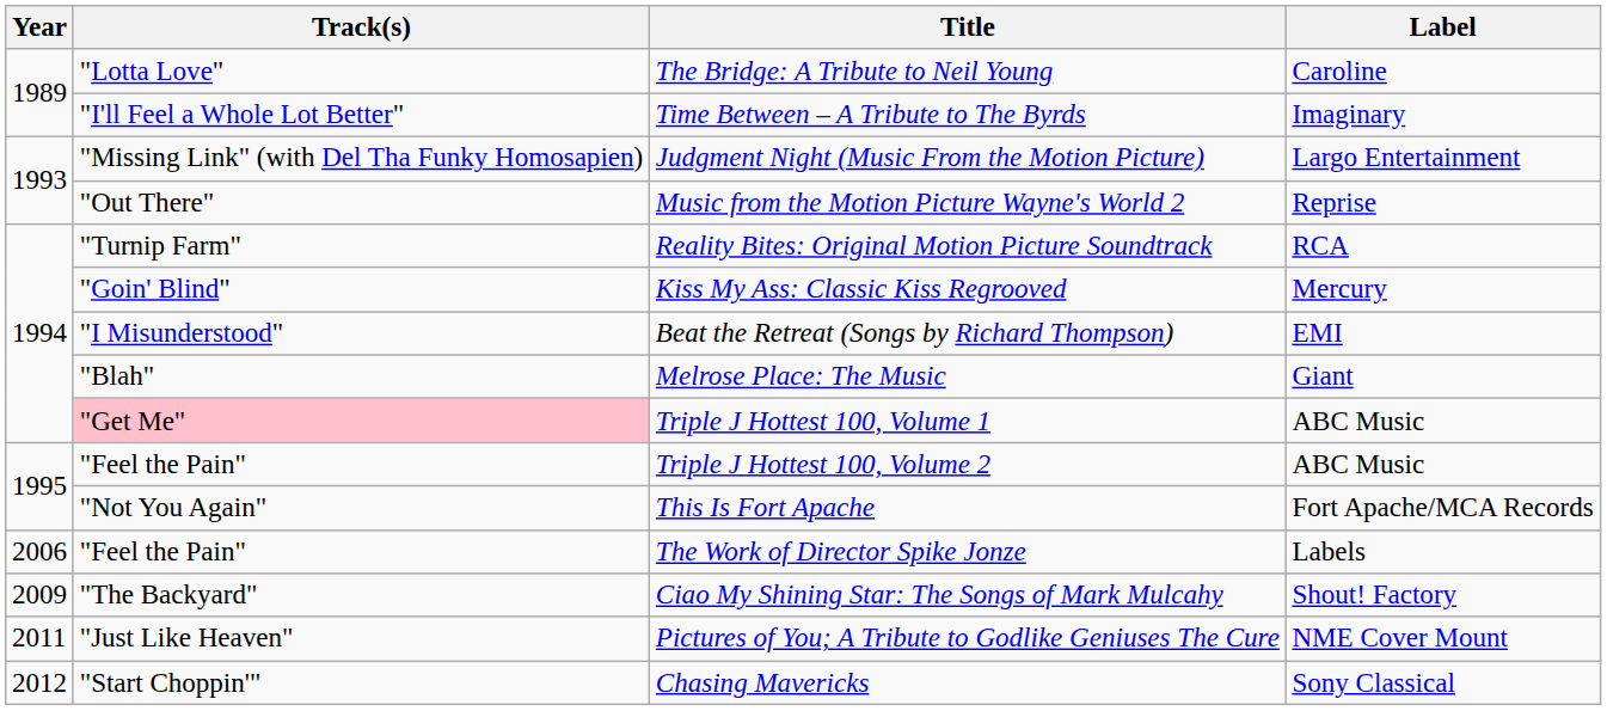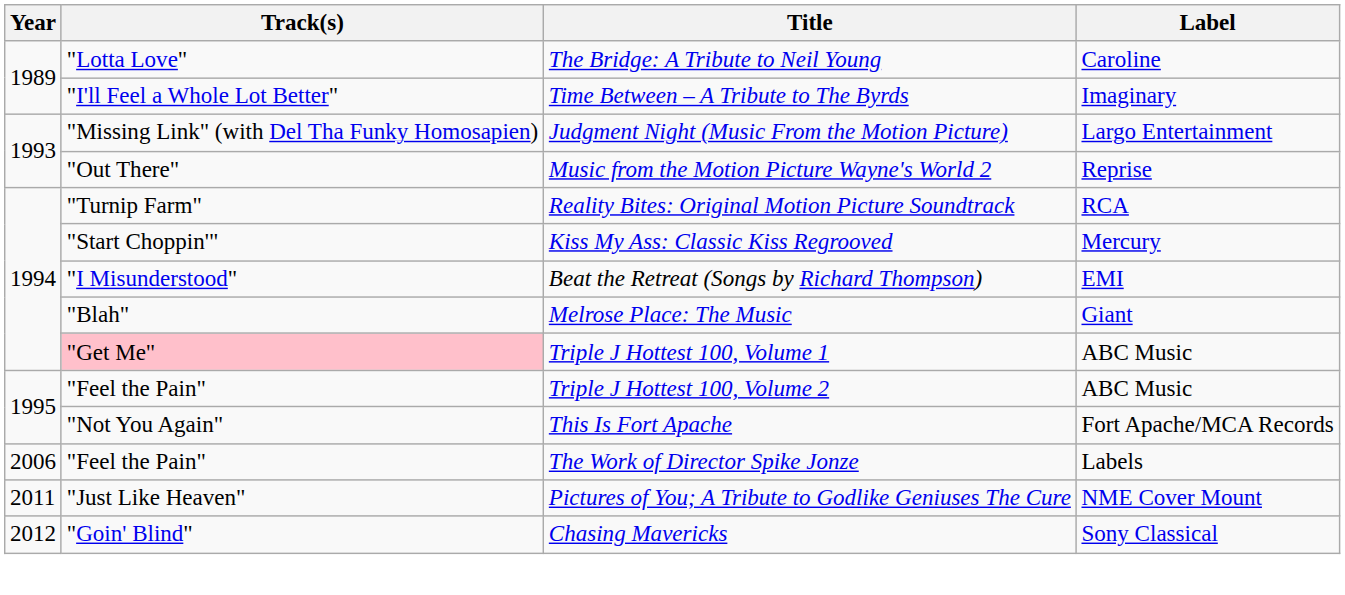Kiss My Ass: Classic Kiss Regrooved | Track(s): "Goin' Blind" -> "Start Choppin'"
- row: 2009 | "The Backyard" | Ciao My Shining Star: The Songs of Mark Mulcahy | Shout! Factory
Chasing Mavericks | Track(s): "Start Choppin'" -> "Goin' Blind"
